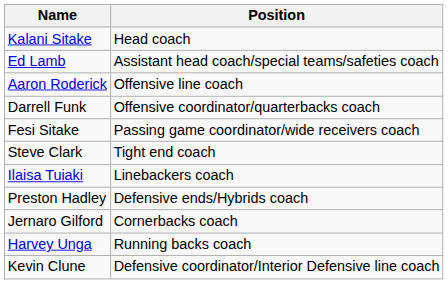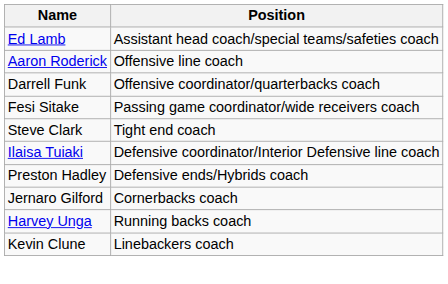- row: Kalani Sitake | Head coach
Ilaisa Tuiaki | Position: Linebackers coach -> Defensive coordinator/Interior Defensive line coach
Kevin Clune | Position: Defensive coordinator/Interior Defensive line coach -> Linebackers coach
